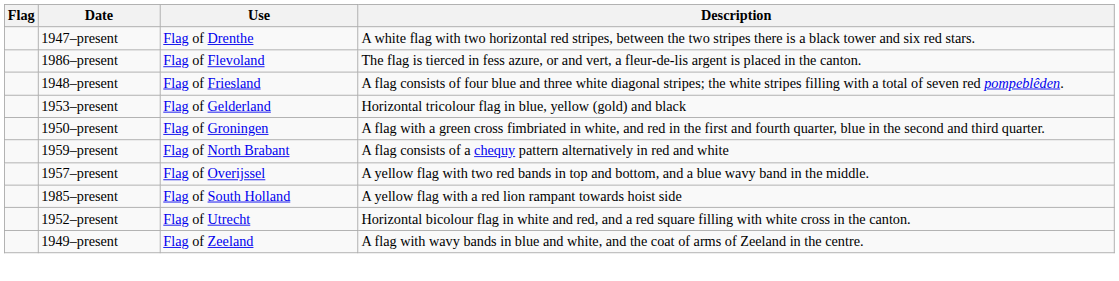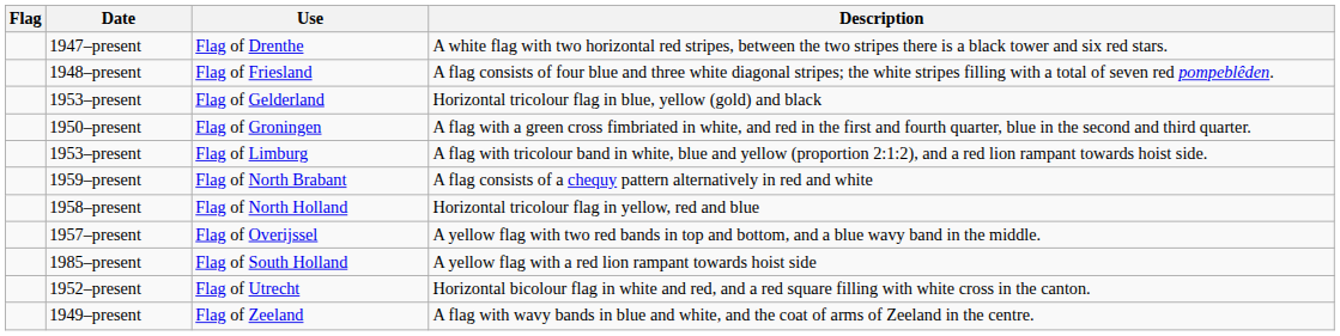- row: 1986–present | Flag of Flevoland | The flag is tierced in fess azure, or and vert, a fleur-de-lis argent is placed in the canton.
+ row: 1953–present | Flag of Limburg | A flag with tricolour band in white, blue and yellow (proportion 2:1:2), and a red lion rampant towards hoist side.
+ row: 1958–present | Flag of North Holland | Horizontal tricolour flag in yellow, red and blue
